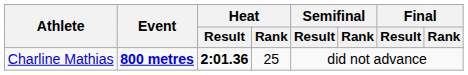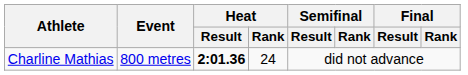Charline Mathias | Event: bold -> normal
Charline Mathias | Heat / Rank: 25 -> 24
